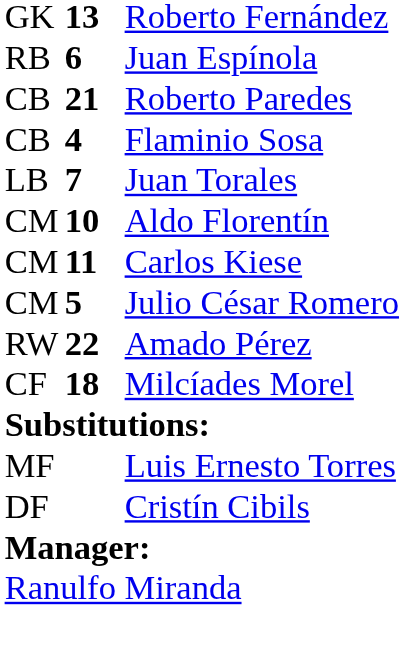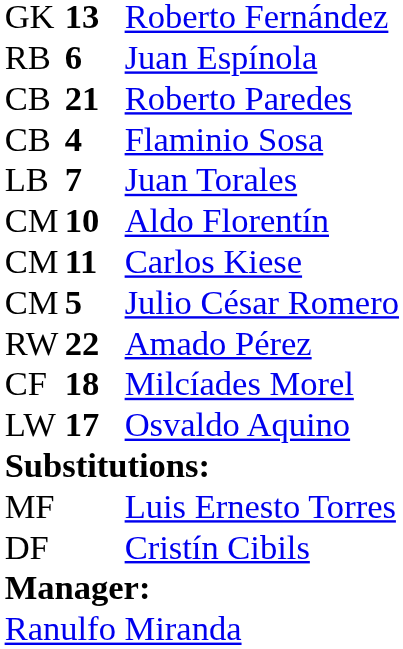+ row: LW | 17 | Osvaldo Aquino
